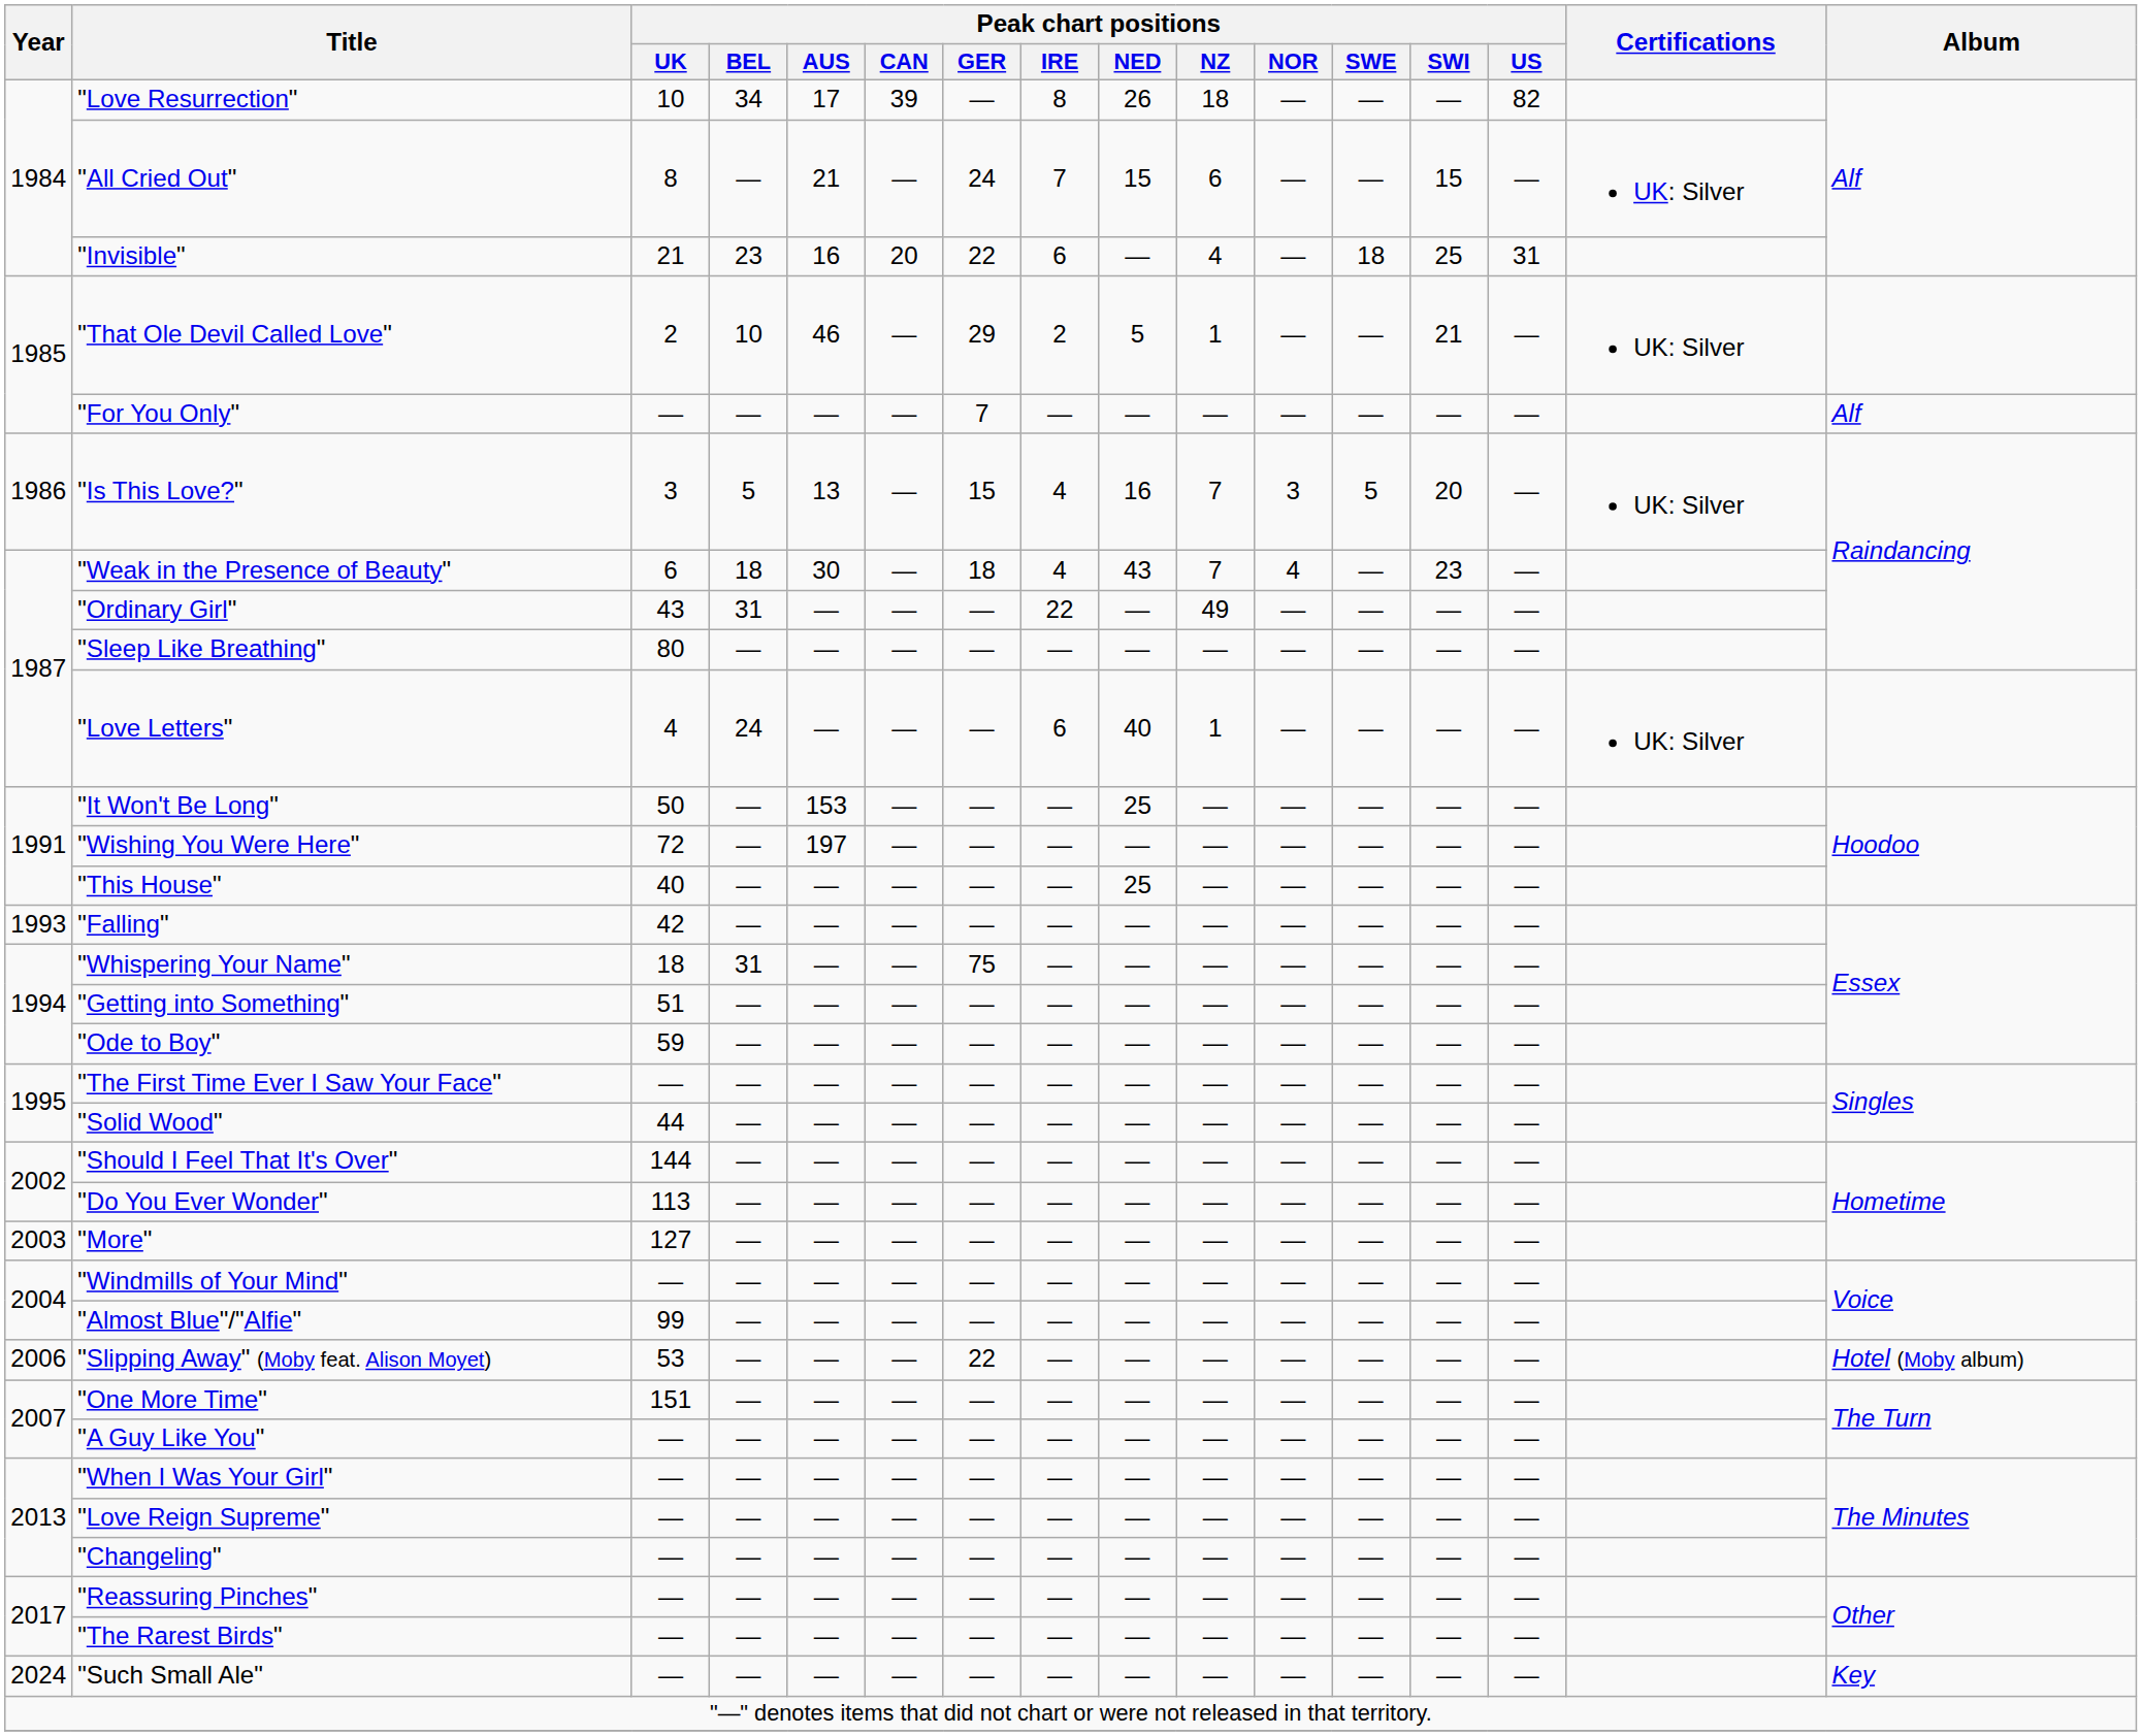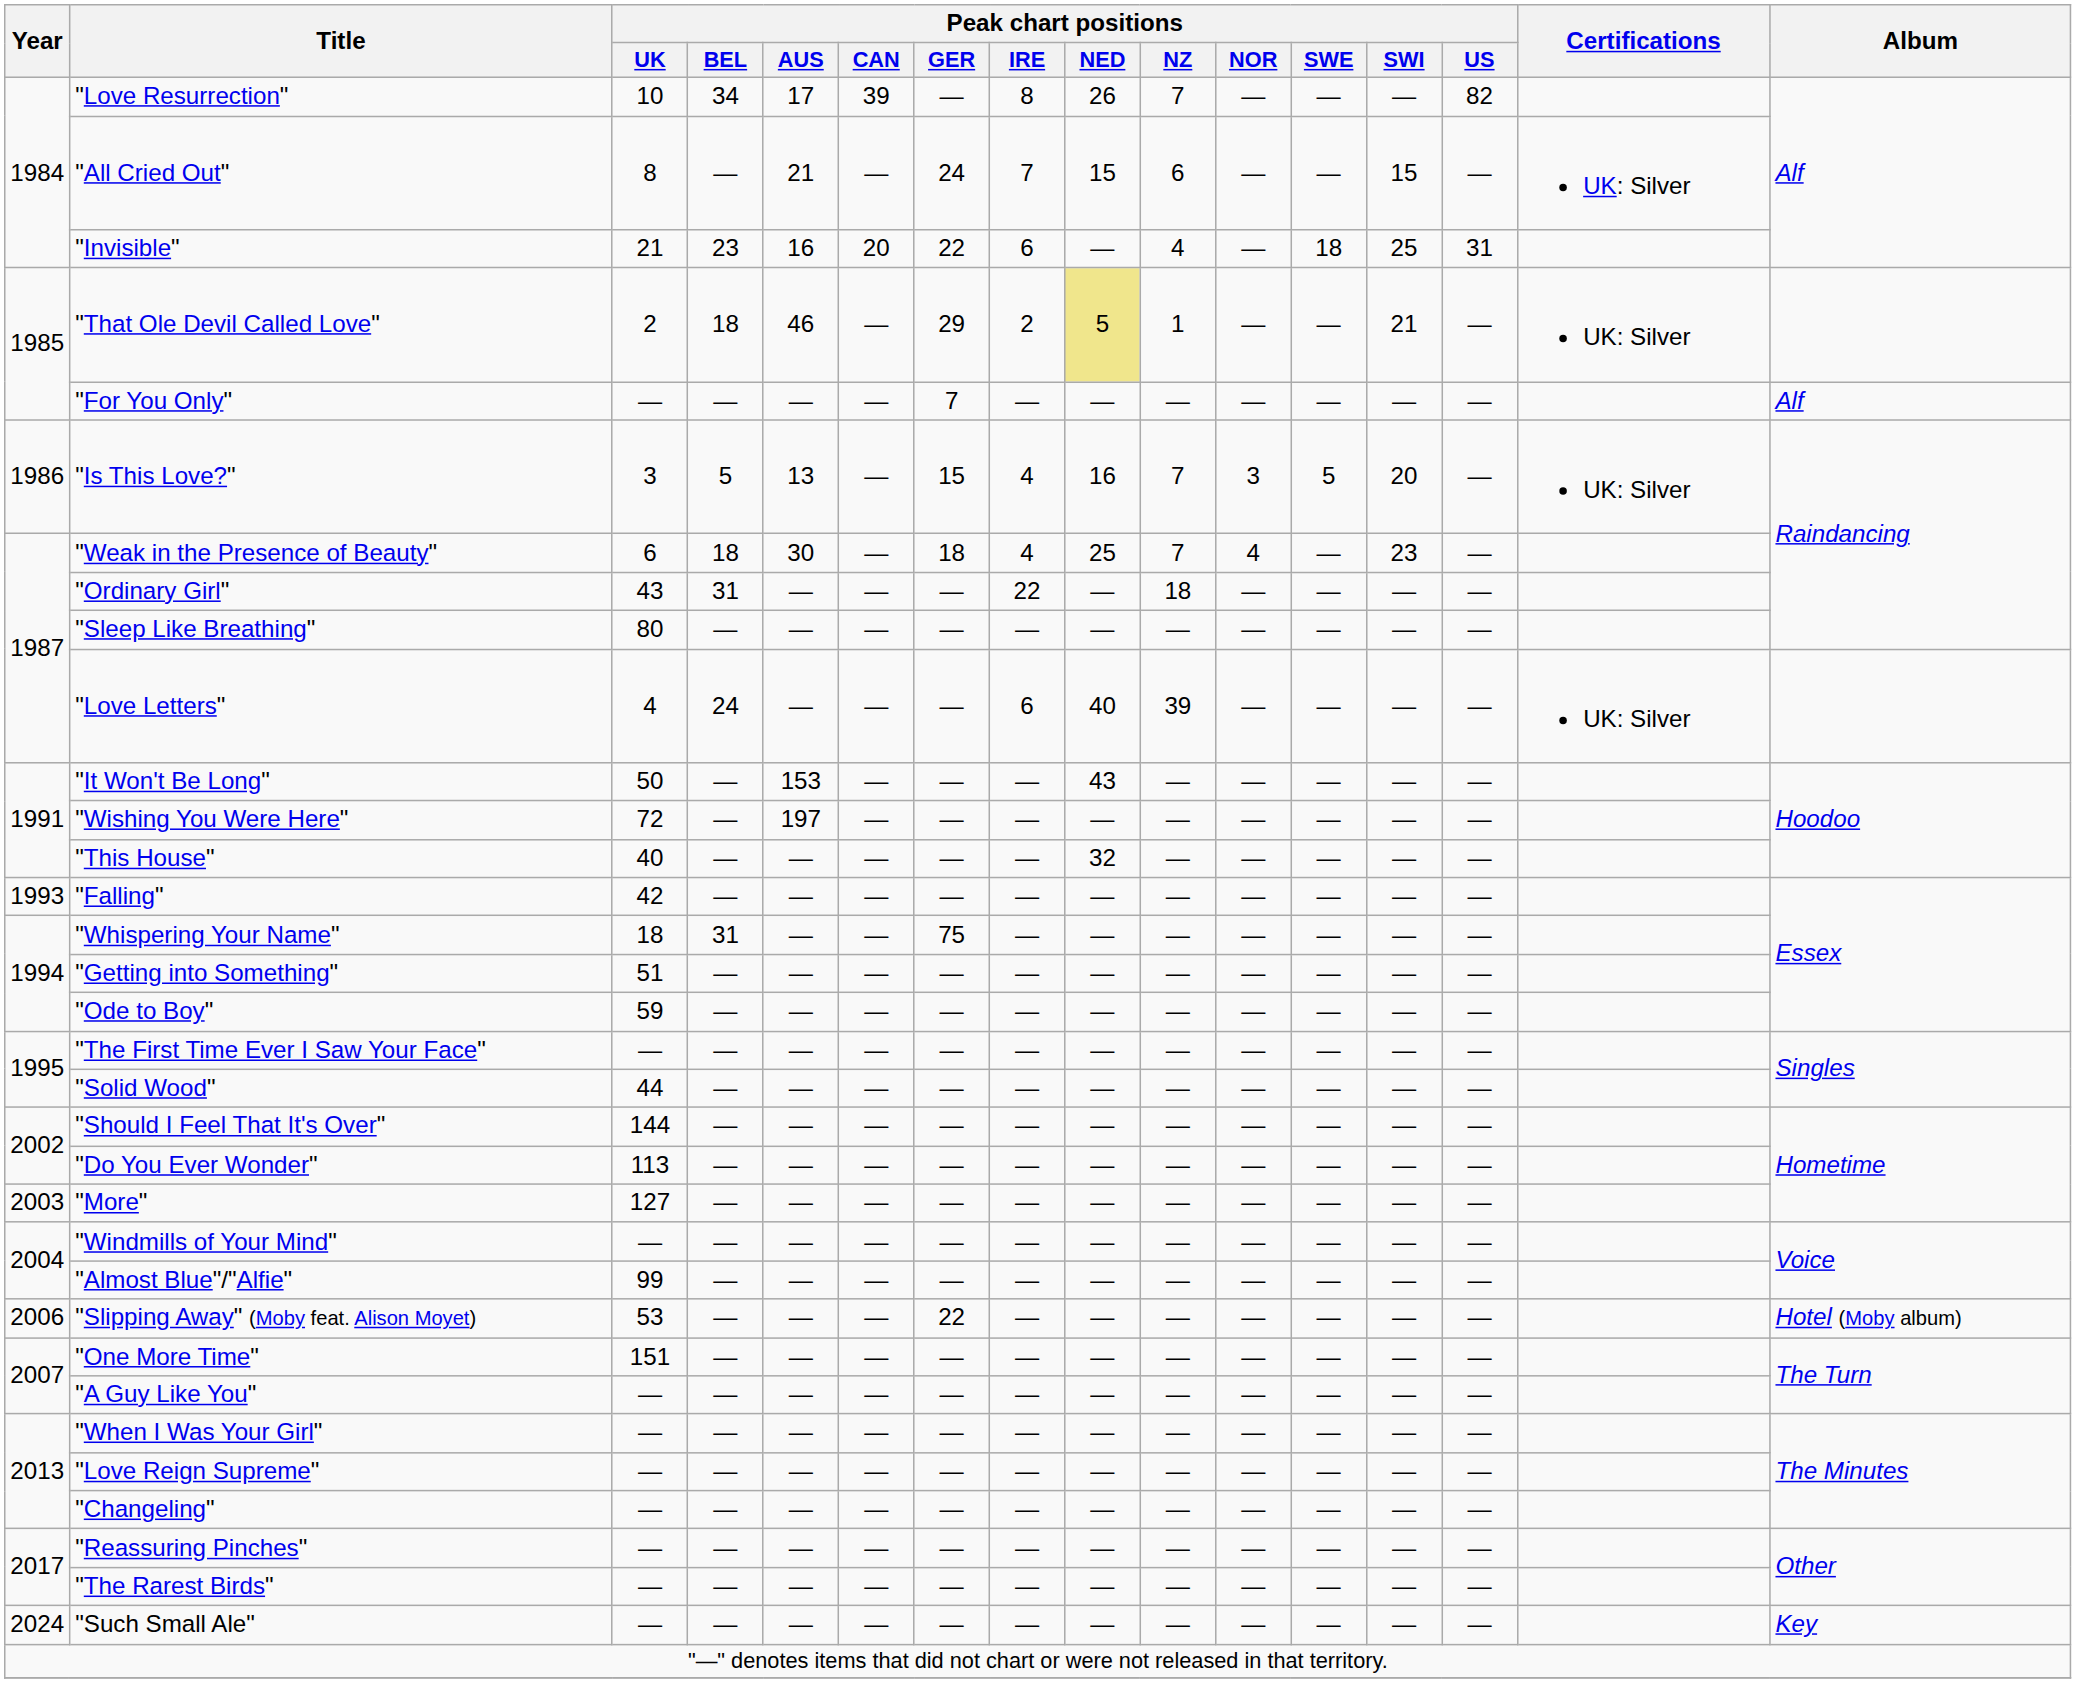"Love Resurrection" | Peak chart positions / NZ: 18 -> 7
"That Ole Devil Called Love" | Peak chart positions / BEL: 10 -> 18
"That Ole Devil Called Love" | Peak chart positions / NED: no background -> khaki background
"Weak in the Presence of Beauty" | Peak chart positions / NED: 43 -> 25
"Ordinary Girl" | Peak chart positions / NZ: 49 -> 18
"Love Letters" | Peak chart positions / NZ: 1 -> 39
"It Won't Be Long" | Peak chart positions / NED: 25 -> 43
"This House" | Peak chart positions / NED: 25 -> 32
